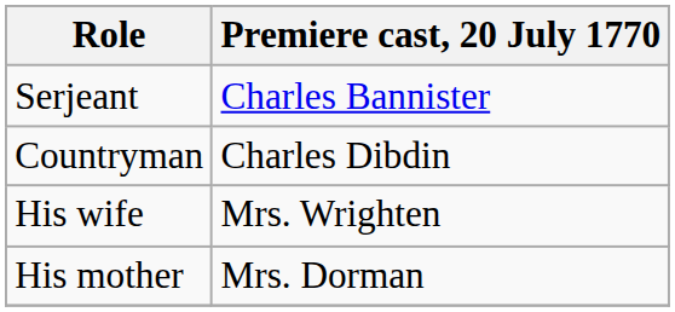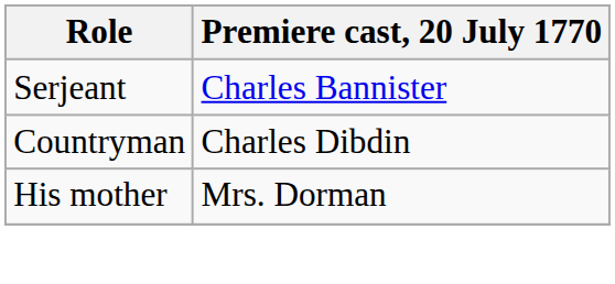- row: His wife | Mrs. Wrighten
